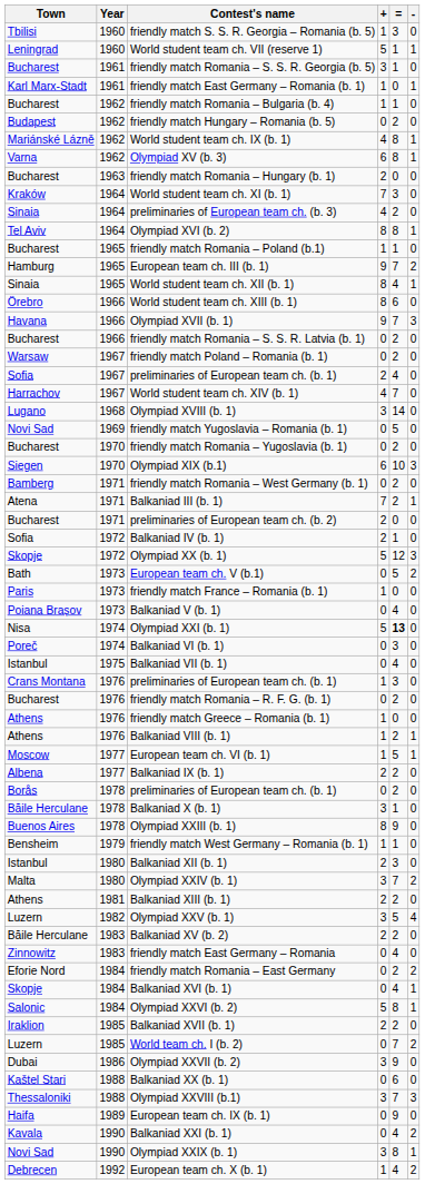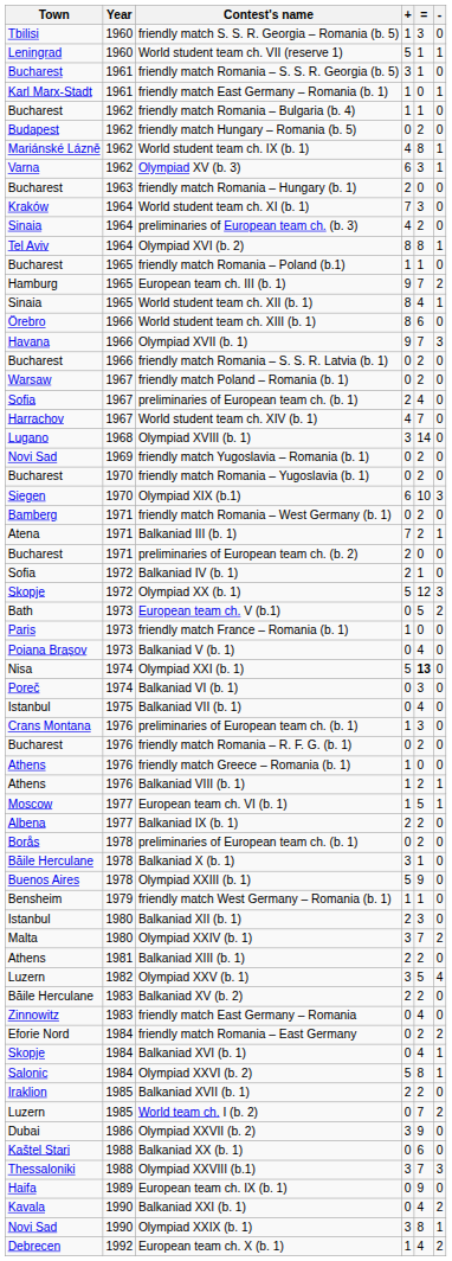Olympiad XV (b. 3) | =: 8 -> 3
friendly match Yugoslavia – Romania (b. 1) | =: 5 -> 2
Olympiad XXIII (b. 1) | +: 8 -> 5
